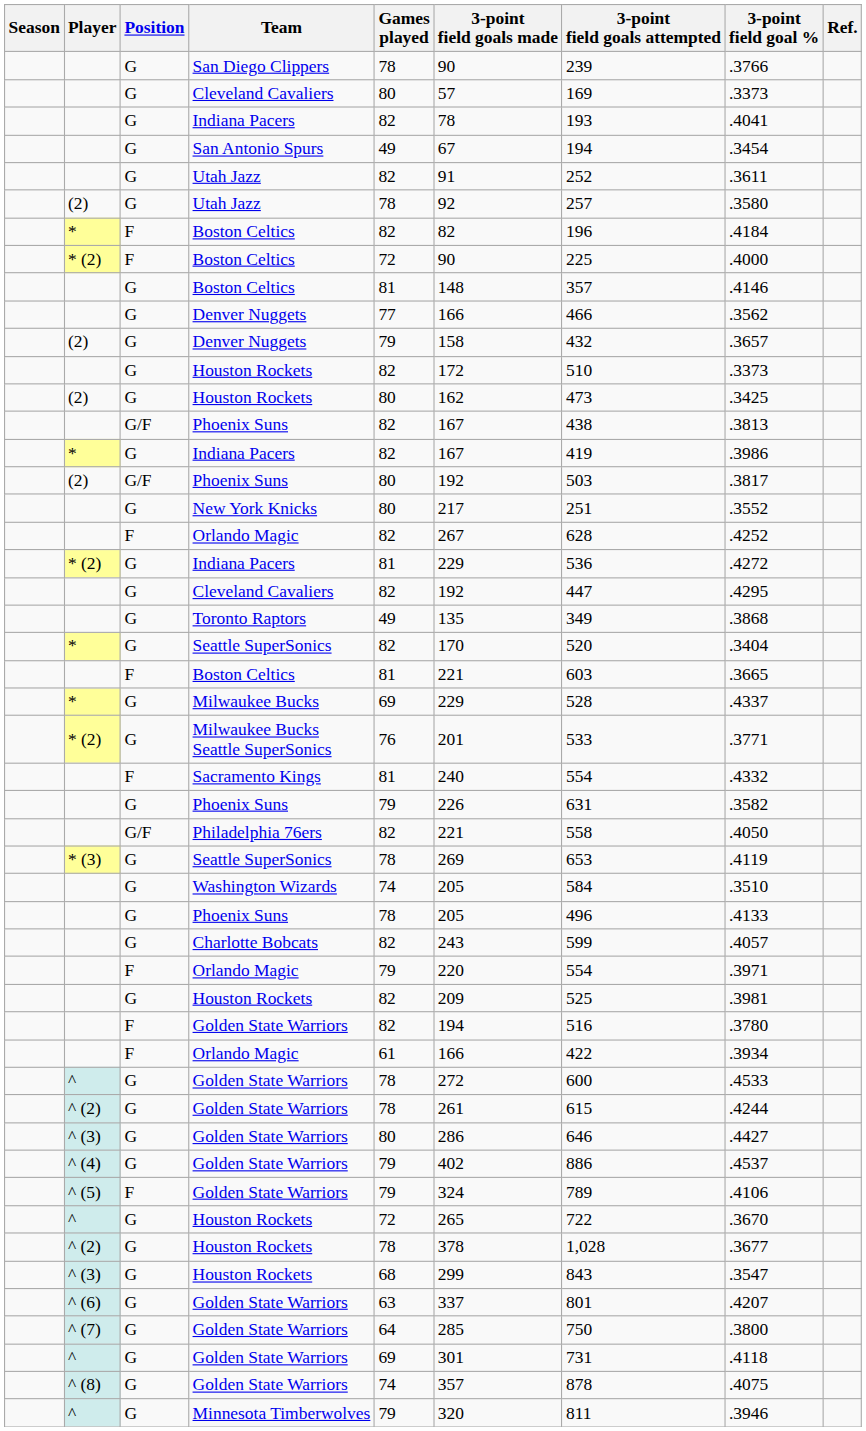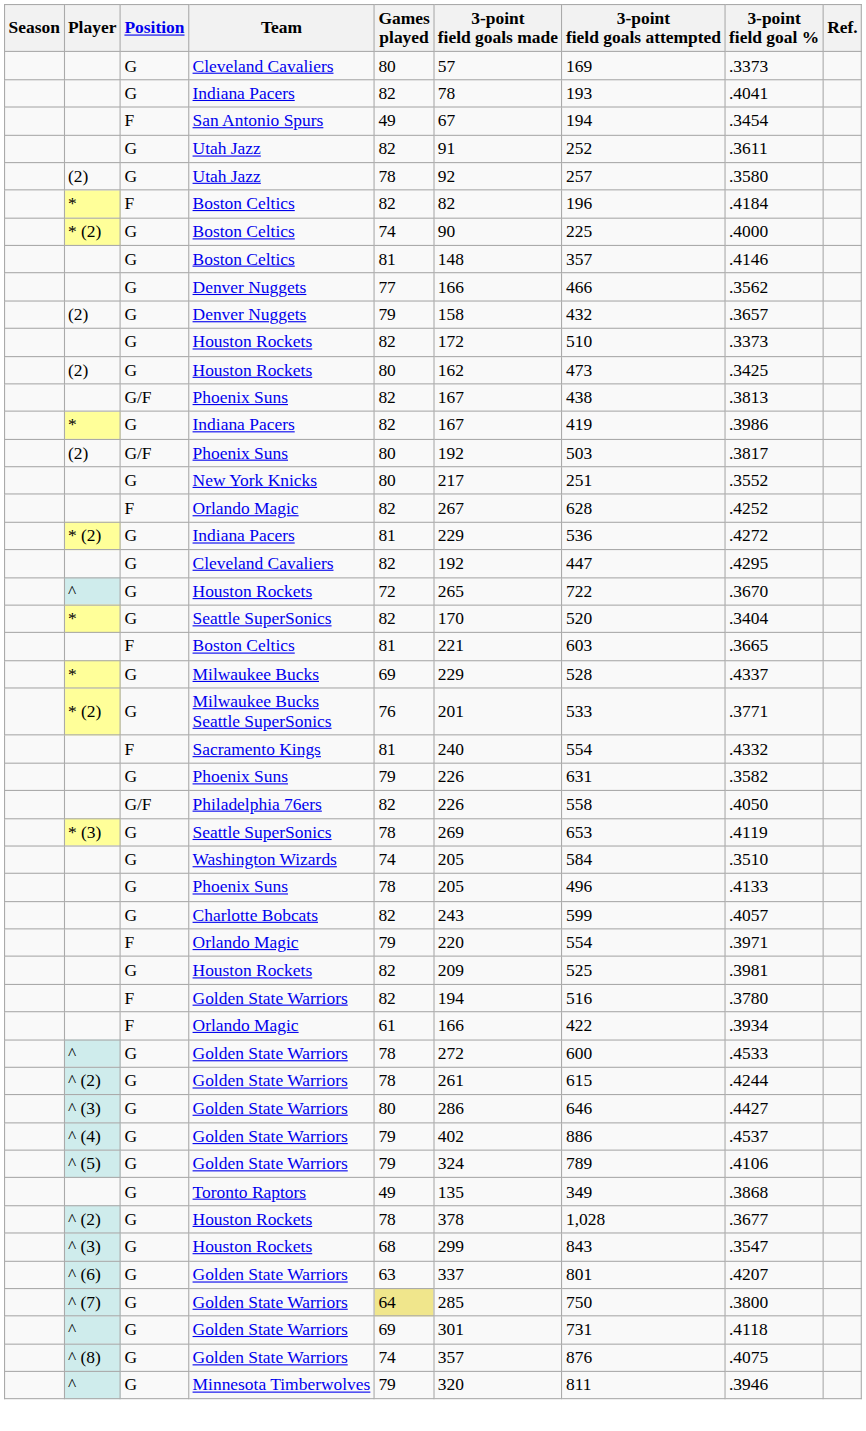- row: G | San Diego Clippers | 78 | 90 | 239 | .3766
San Antonio Spurs | Position: G -> F
* (2) / Boston Celtics | Position: F -> G
* (2) / Boston Celtics | Games played: 72 -> 74
rows swapped: Toronto Raptors <-> ^ / Houston Rockets
Philadelphia 76ers | 3-point field goals made: 221 -> 226
^ (5) / Golden State Warriors | Position: F -> G
^ (7) / Golden State Warriors | Games played: no background -> khaki background
^ (8) / Golden State Warriors | 3-point field goals attempted: 878 -> 876
